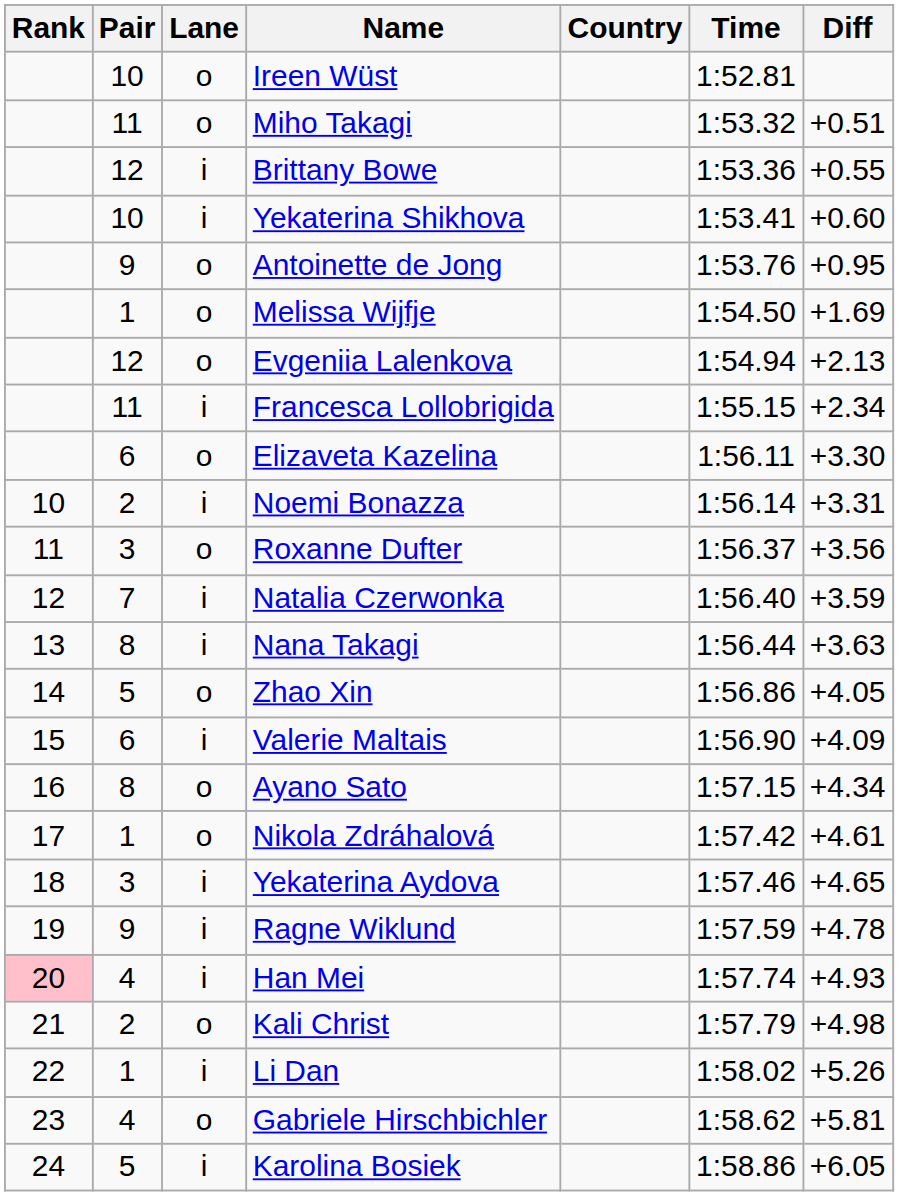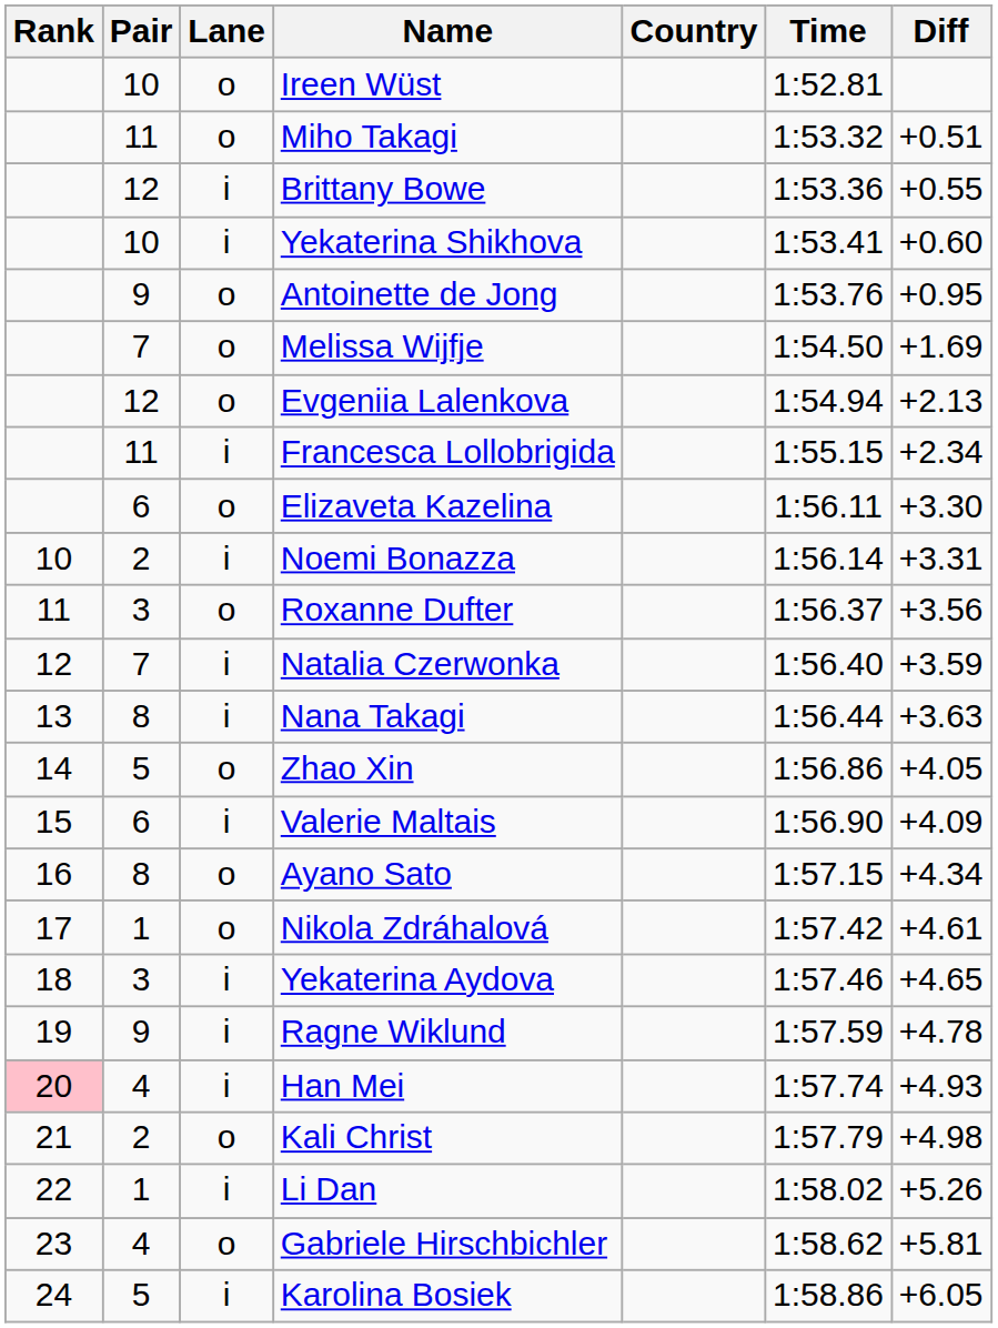Melissa Wijfje | Pair: 1 -> 7
